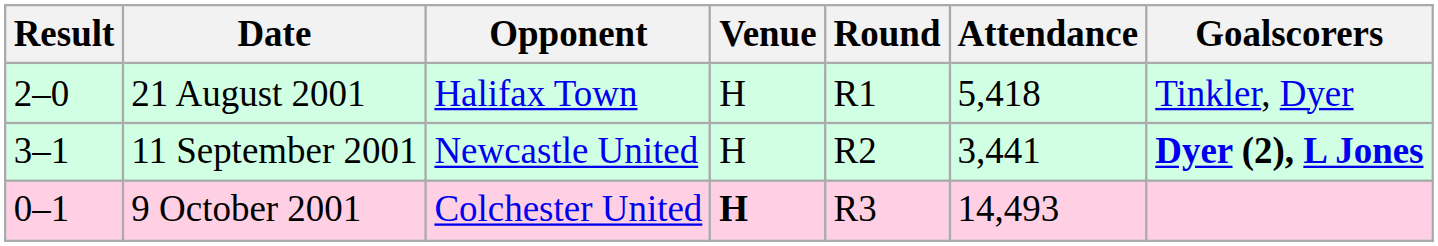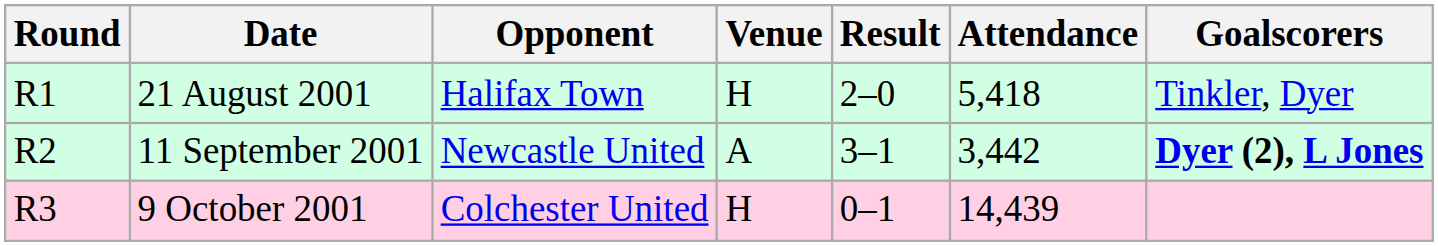columns swapped: Round <-> Result
11 September 2001 | Venue: H -> A
11 September 2001 | Attendance: 3,441 -> 3,442
9 October 2001 | Venue: bold -> normal
9 October 2001 | Attendance: 14,493 -> 14,439
